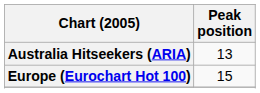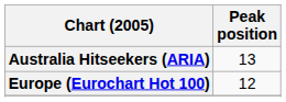Europe (Eurochart Hot 100) | Peak position: 15 -> 12
